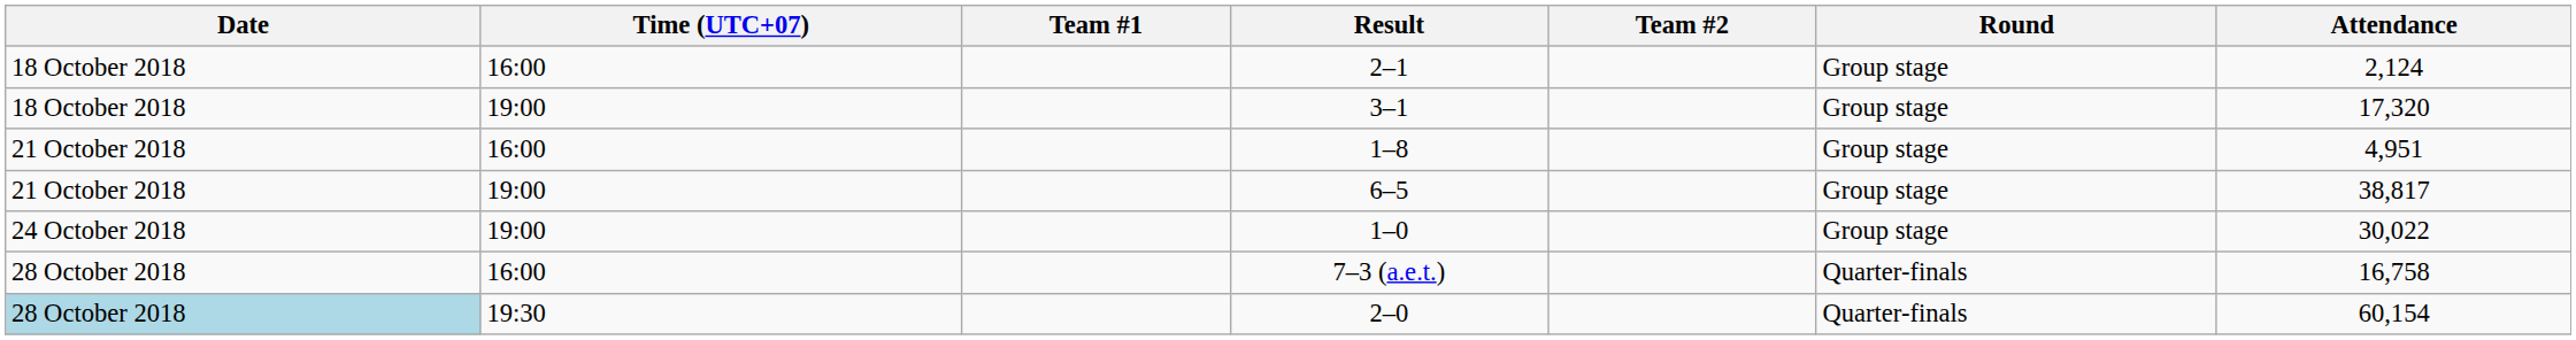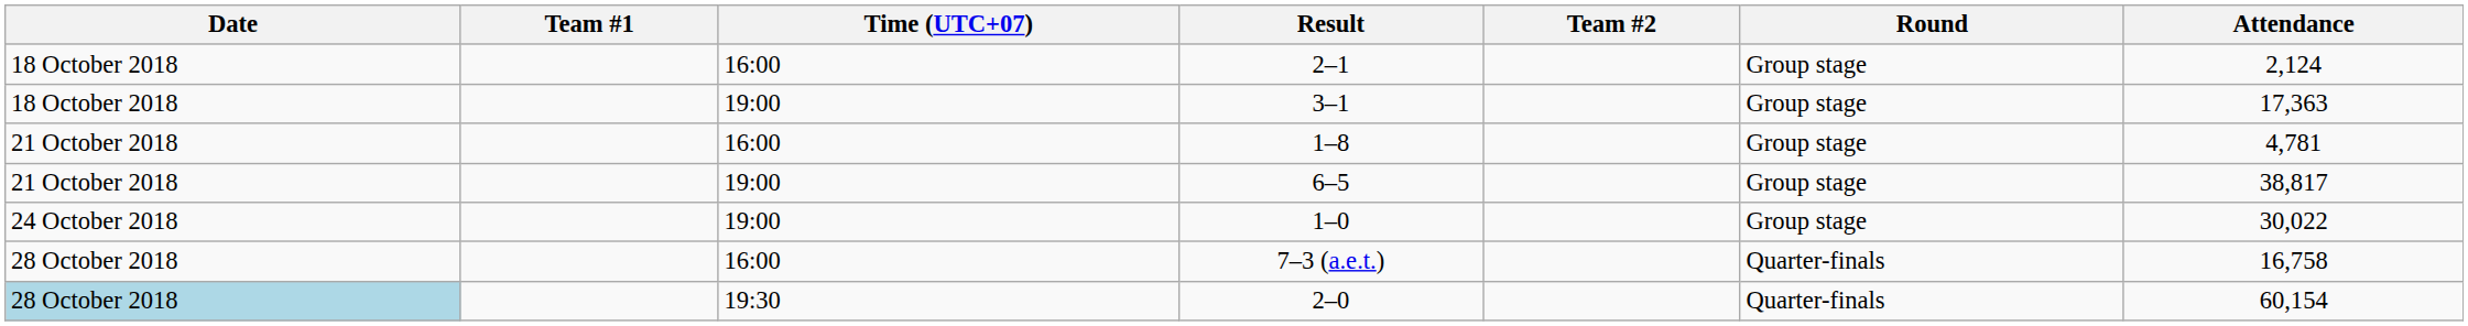columns swapped: Time (UTC+07) <-> Team #1
3–1 | Attendance: 17,320 -> 17,363
1–8 | Attendance: 4,951 -> 4,781
